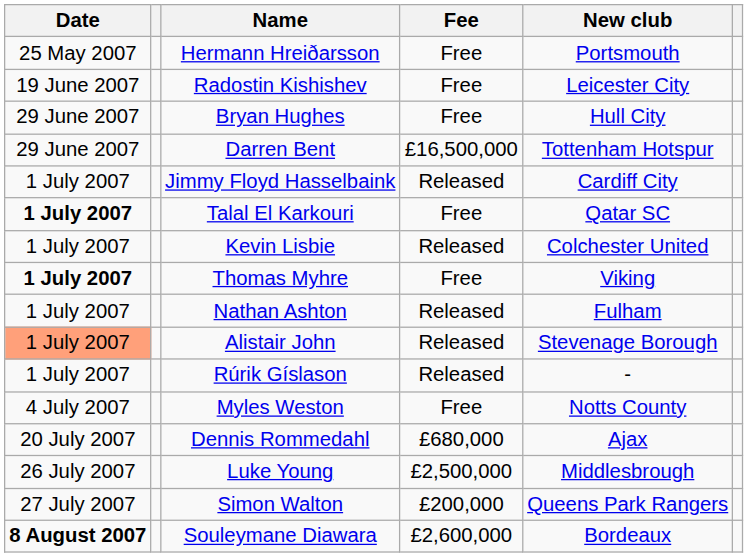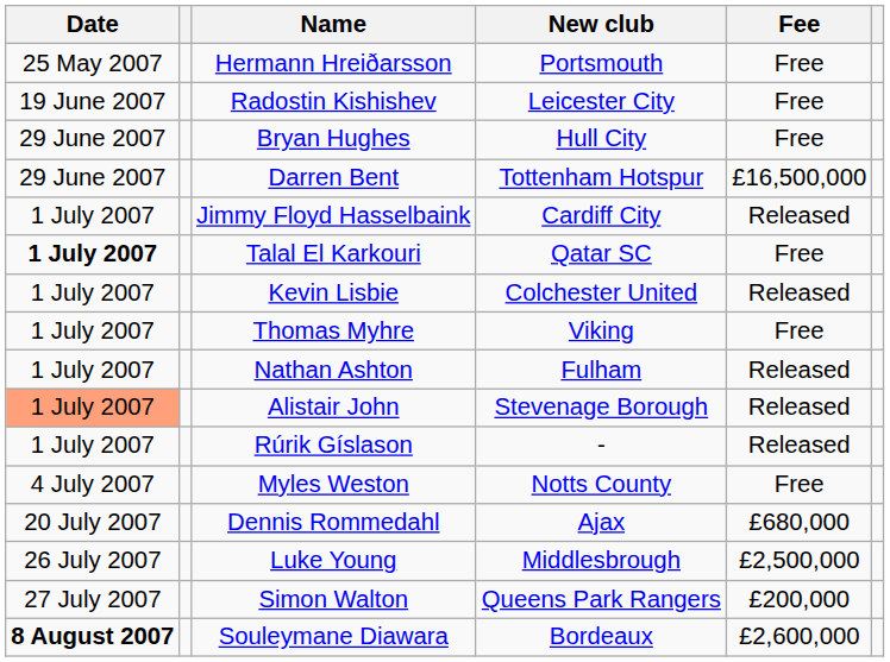columns swapped: New club <-> Fee
Thomas Myhre | Date: bold -> normal
